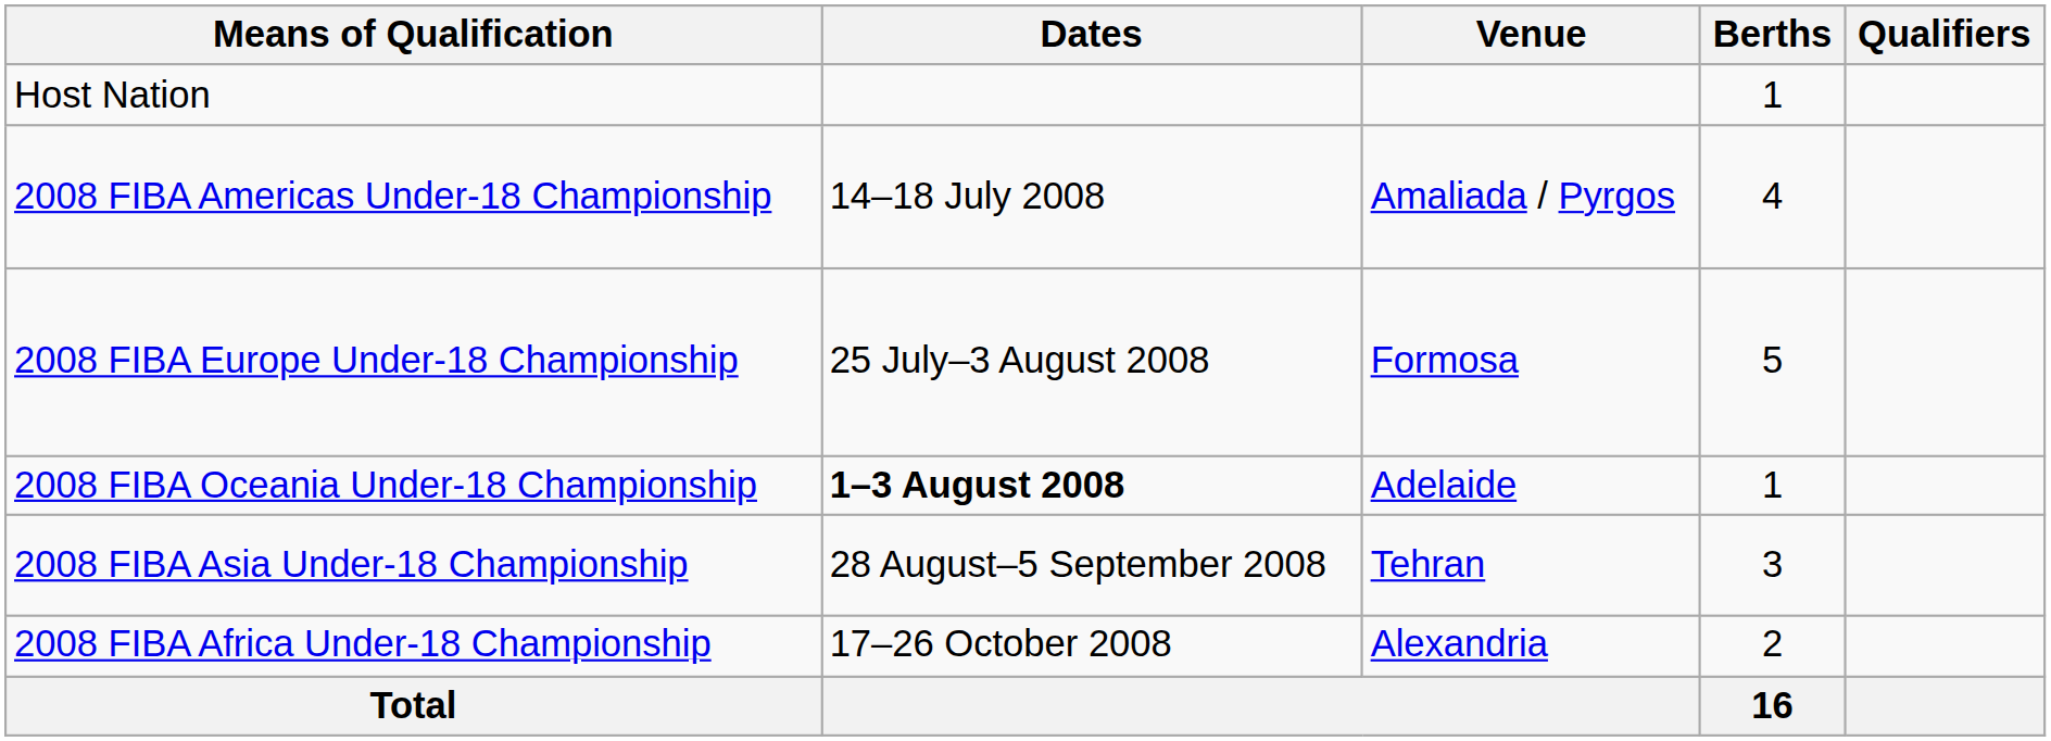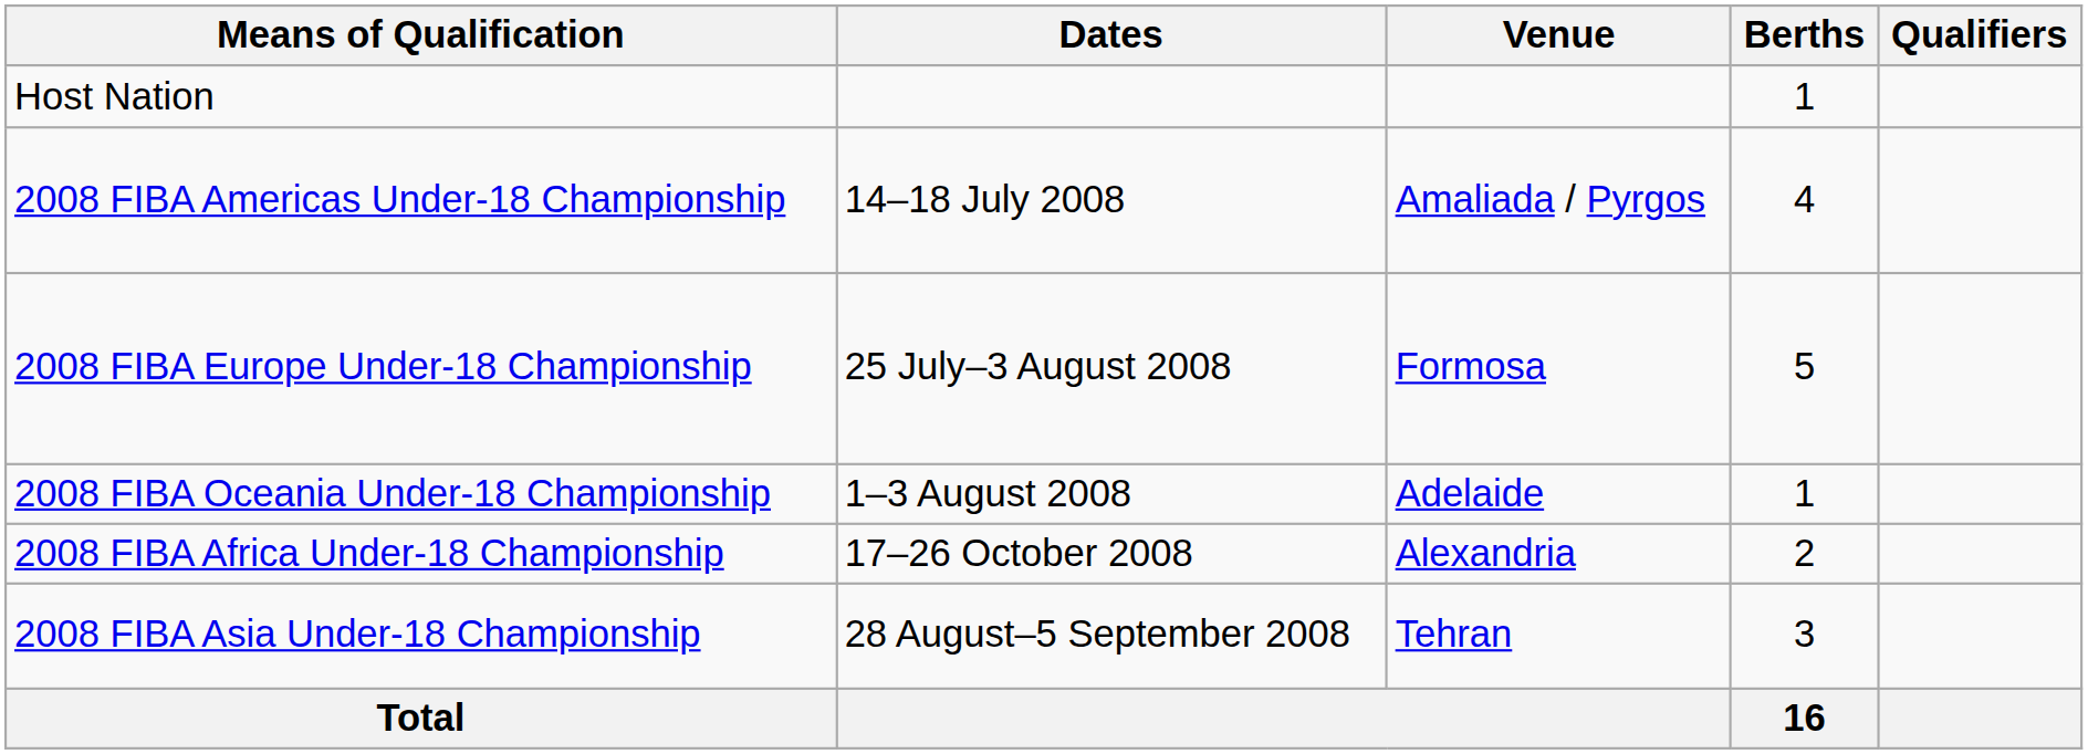2008 FIBA Oceania Under-18 Championship | Dates: bold -> normal
rows swapped: 2008 FIBA Asia Under-18 Championship <-> 2008 FIBA Africa Under-18 Championship
